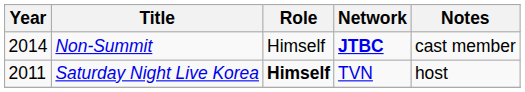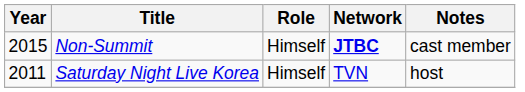Non-Summit | Year: 2014 -> 2015
Saturday Night Live Korea | Role: bold -> normal
